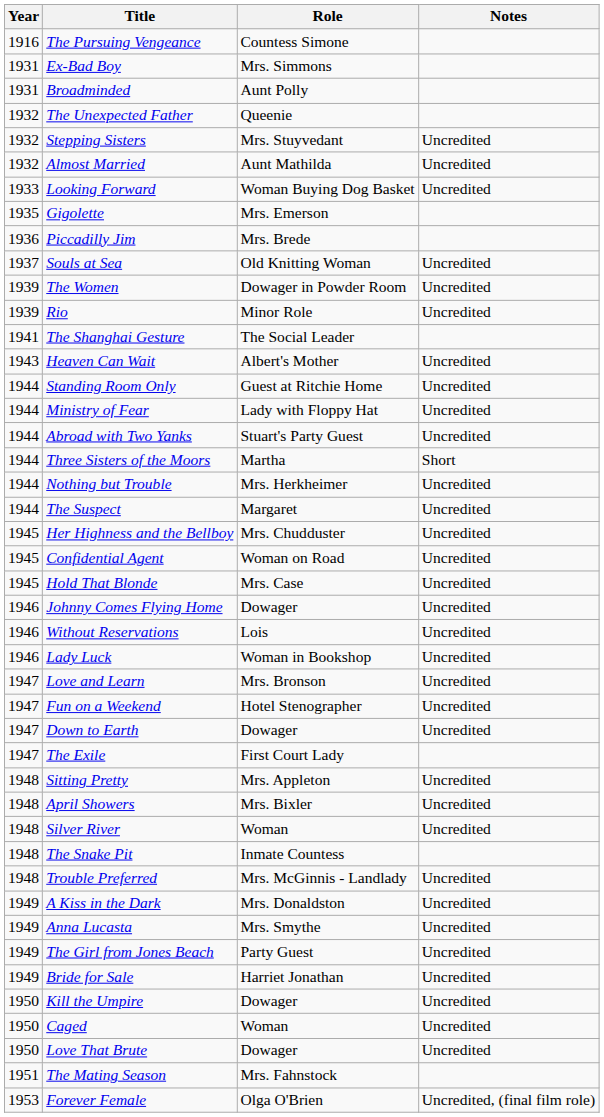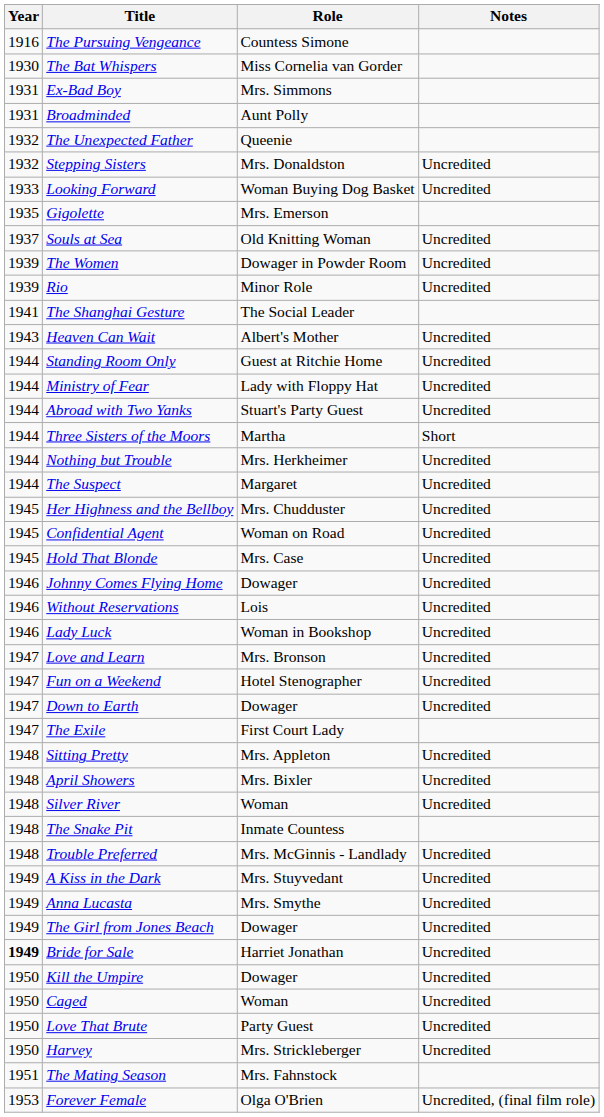+ row: 1930 | The Bat Whispers | Miss Cornelia van Gorder
Stepping Sisters | Role: Mrs. Stuyvedant -> Mrs. Donaldston
- row: 1932 | Almost Married | Aunt Mathilda | Uncredited
- row: 1936 | Piccadilly Jim | Mrs. Brede
A Kiss in the Dark | Role: Mrs. Donaldston -> Mrs. Stuyvedant
The Girl from Jones Beach | Role: Party Guest -> Dowager
Bride for Sale | Year: normal -> bold
Love That Brute | Role: Dowager -> Party Guest
+ row: 1950 | Harvey | Mrs. Strickleberger | Uncredited
